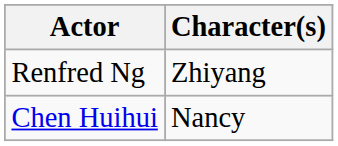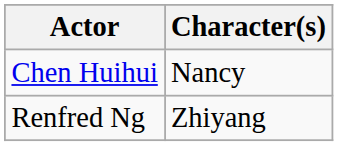rows swapped: Chen Huihui <-> Renfred Ng
